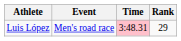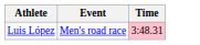- column: Rank | 29
